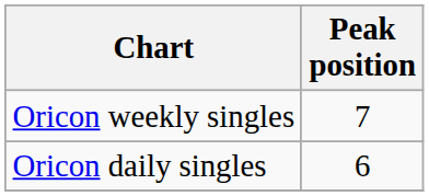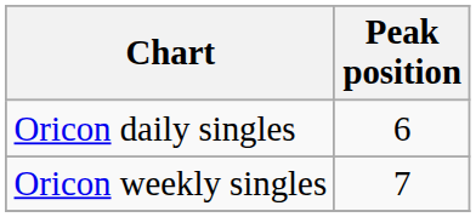rows swapped: Oricon daily singles <-> Oricon weekly singles
